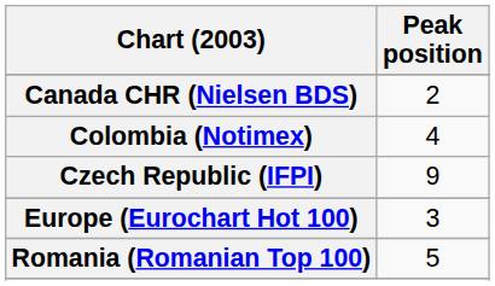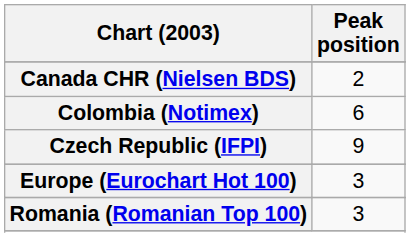Colombia (Notimex) | Peak position: 4 -> 6
Romania (Romanian Top 100) | Peak position: 5 -> 3
